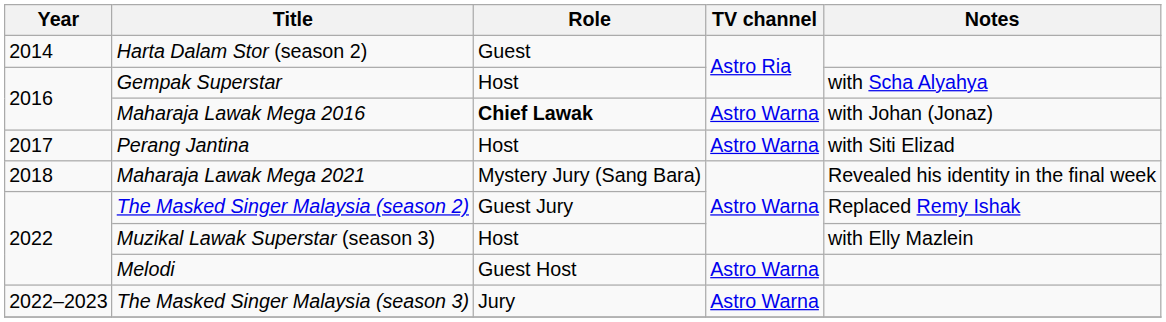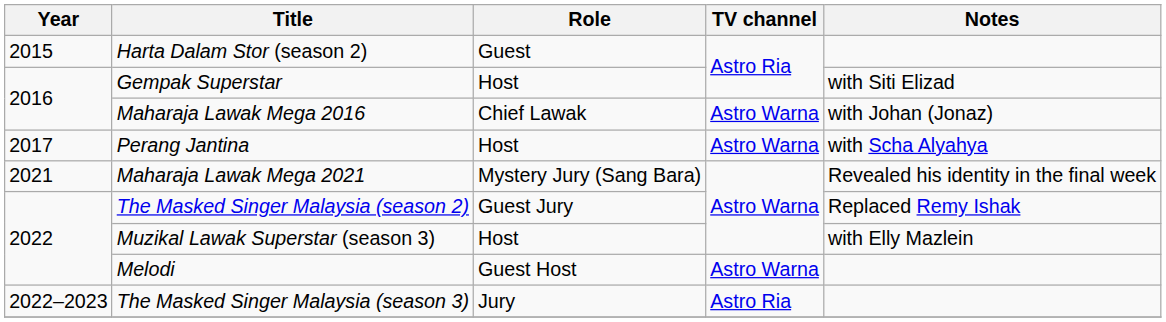Harta Dalam Stor (season 2) | Year: 2014 -> 2015
Gempak Superstar | Notes: with Scha Alyahya -> with Siti Elizad
Maharaja Lawak Mega 2016 | Role: bold -> normal
Perang Jantina | Notes: with Siti Elizad -> with Scha Alyahya
Maharaja Lawak Mega 2021 | Year: 2018 -> 2021
The Masked Singer Malaysia (season 3) | TV channel: Astro Warna -> Astro Ria
